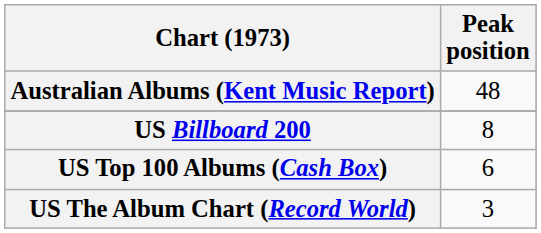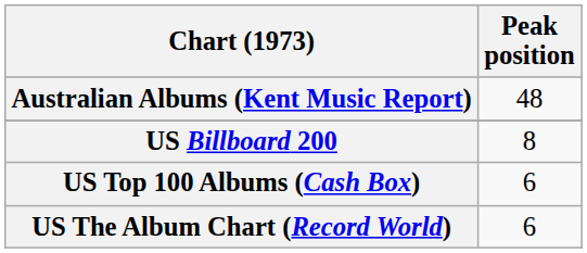US The Album Chart (Record World) | Peak position: 3 -> 6
